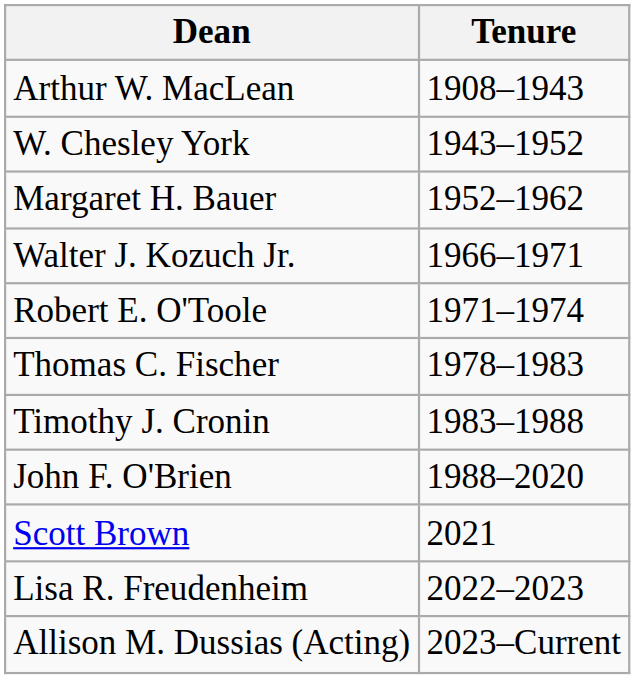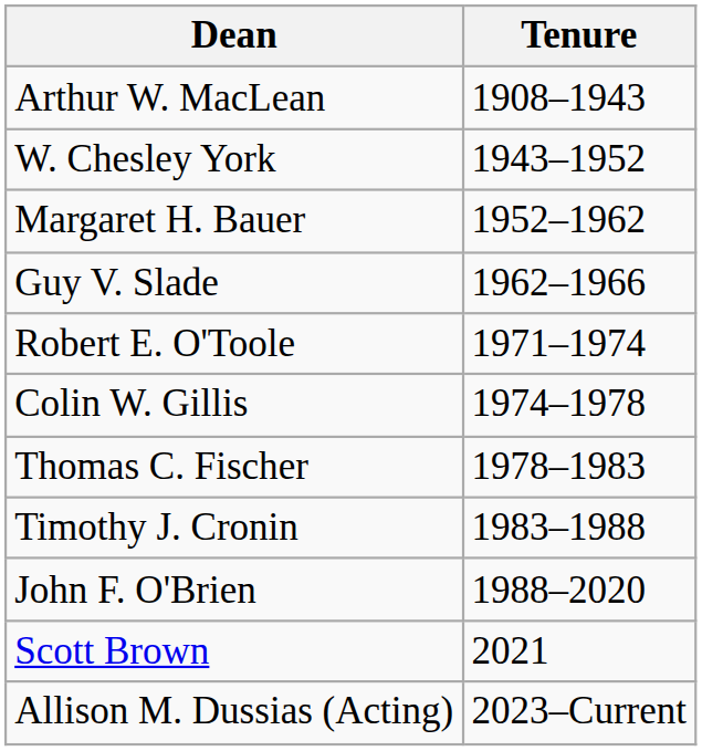+ row: Guy V. Slade | 1962–1966
- row: Walter J. Kozuch Jr. | 1966–1971
+ row: Colin W. Gillis | 1974–1978
- row: Lisa R. Freudenheim | 2022–2023
